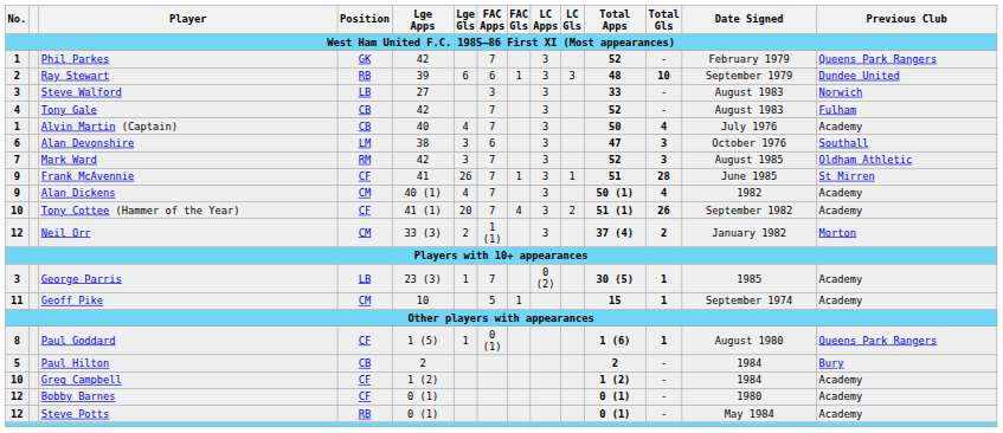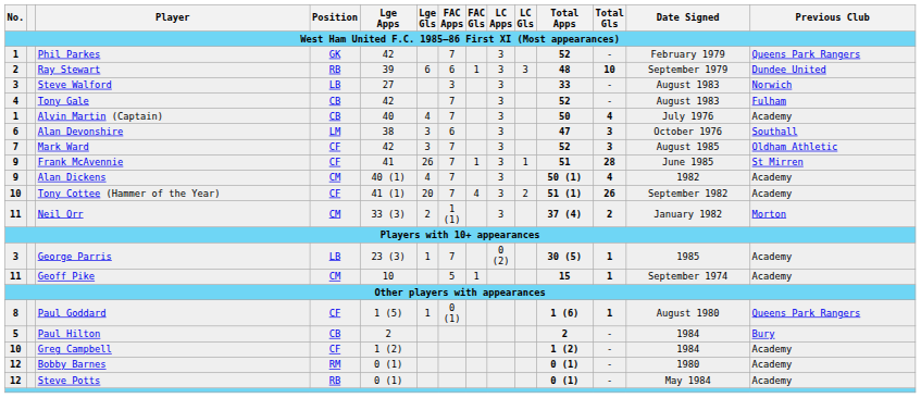Mark Ward | Position: RM -> CF
Neil Orr | No.: 12 -> 11
Bobby Barnes | Position: CF -> RM
